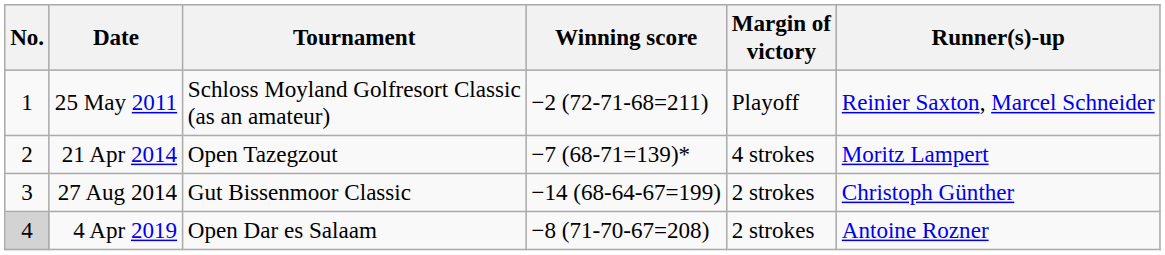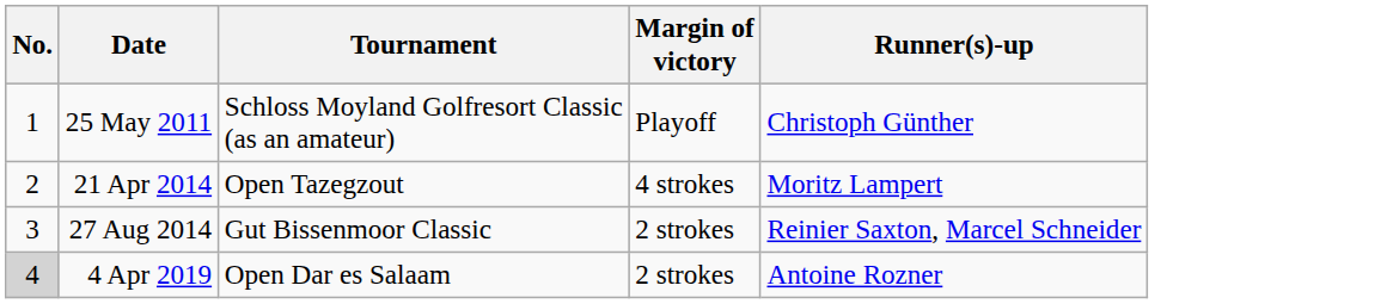- column: Winning score | −2 (72-71-68=211) | −7 (68-71=139)* | −14 (68-64-67=199) | −8 (71-70-67=208)
25 May 2011 | Runner(s)-up: Reinier Saxton, Marcel Schneider -> Christoph Günther
27 Aug 2014 | Runner(s)-up: Christoph Günther -> Reinier Saxton, Marcel Schneider
